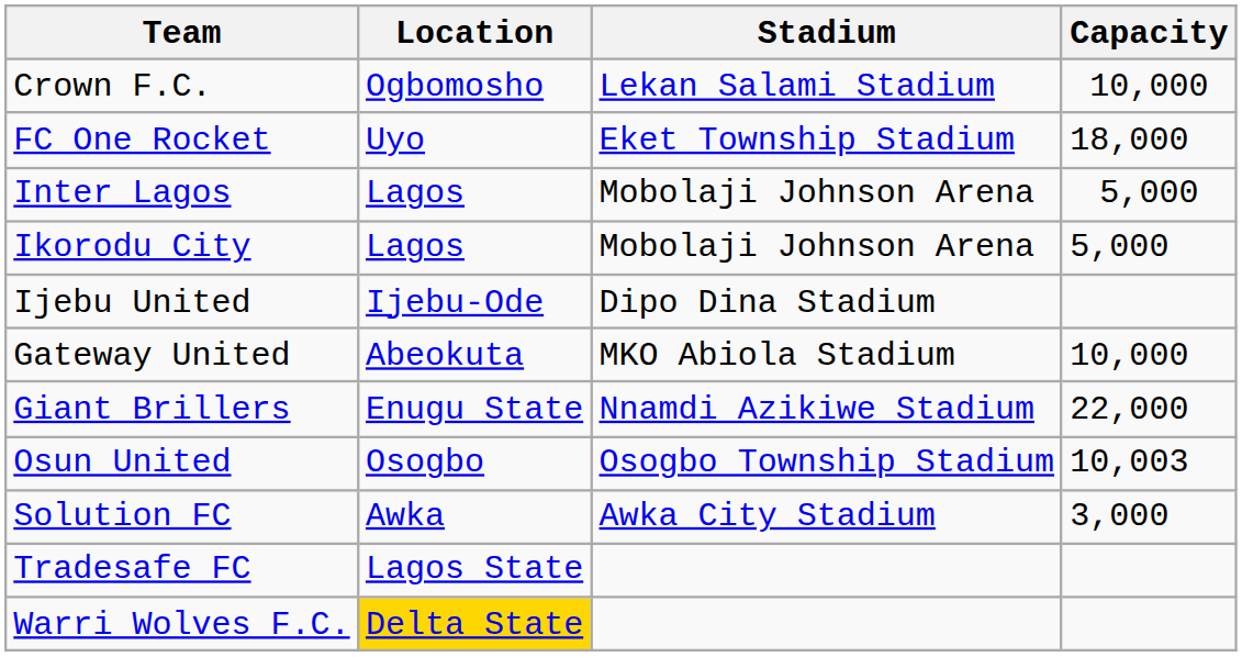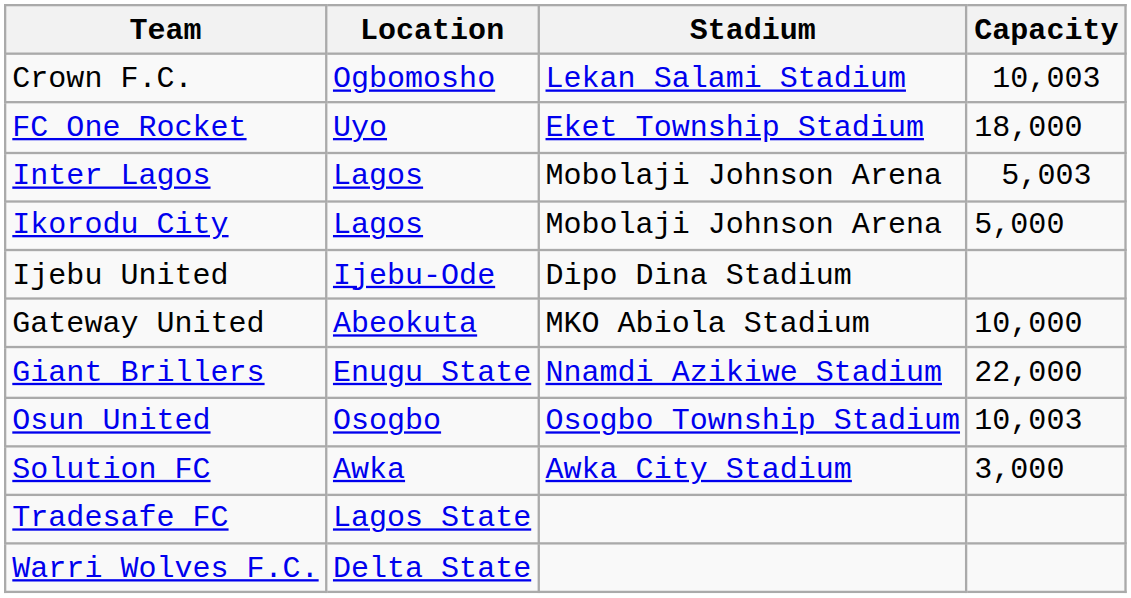Crown F.C. | Capacity: 10,000 -> 10,003
Inter Lagos | Capacity: 5,000 -> 5,003
Warri Wolves F.C. | Location: gold background -> no background
